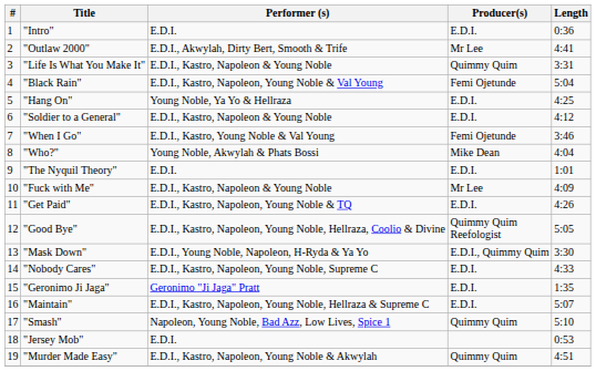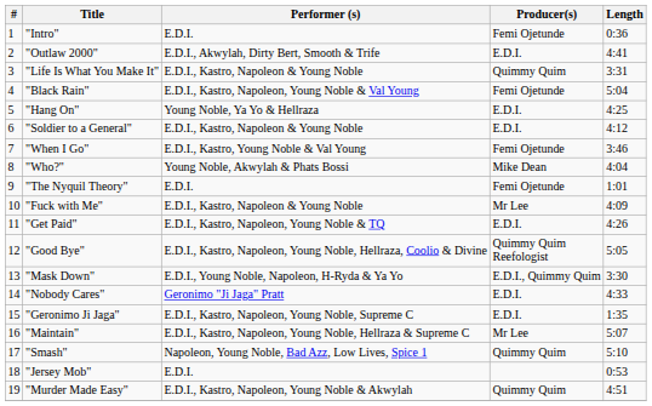"Intro" | Producer(s): E.D.I. -> Femi Ojetunde
"Outlaw 2000" | Producer(s): Mr Lee -> E.D.I.
"The Nyquil Theory" | Producer(s): E.D.I. -> Femi Ojetunde
"Nobody Cares" | Performer (s): E.D.I., Kastro, Napoleon, Young Noble, Supreme C -> Geronimo "Ji Jaga" Pratt
"Geronimo Ji Jaga" | Performer (s): Geronimo "Ji Jaga" Pratt -> E.D.I., Kastro, Napoleon, Young Noble, Supreme C
"Maintain" | Producer(s): E.D.I. -> Mr Lee
